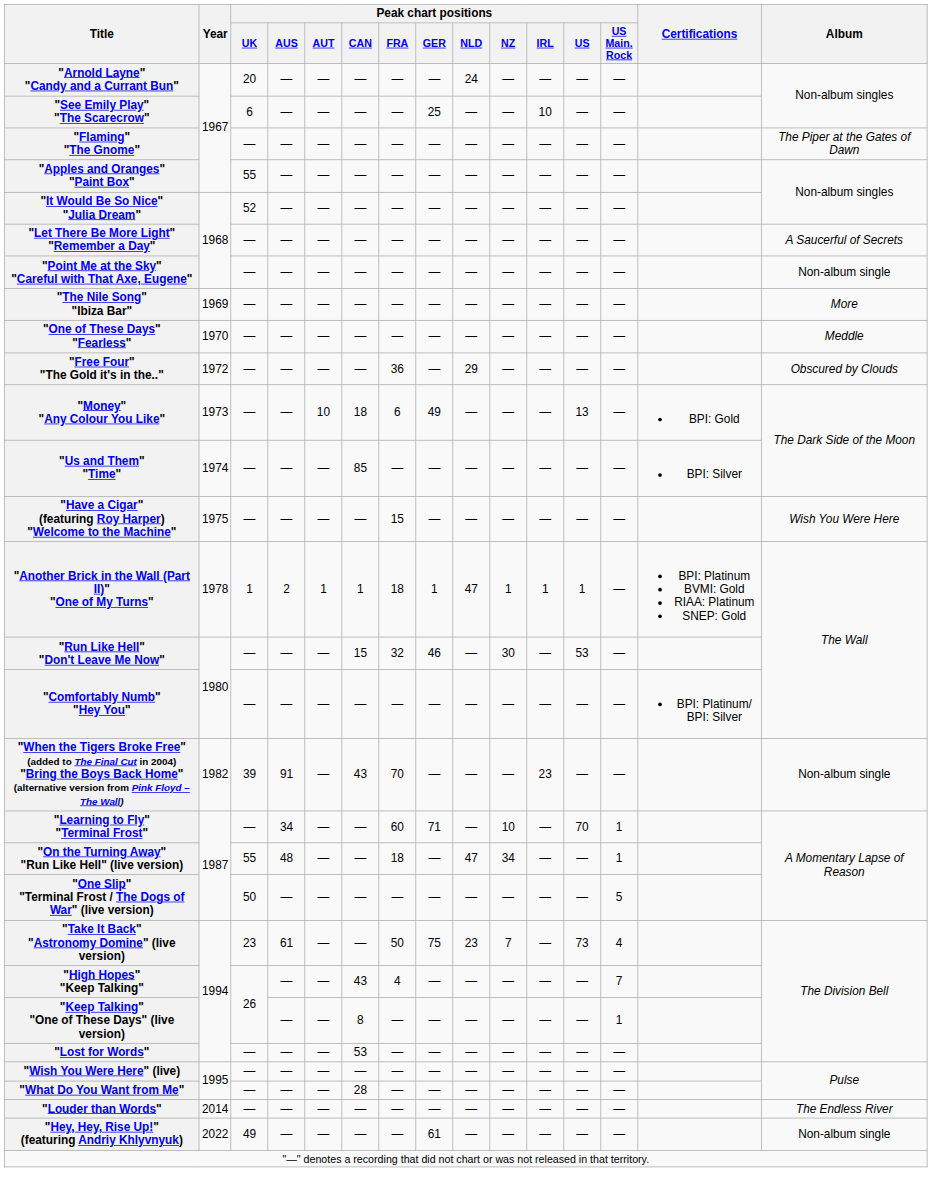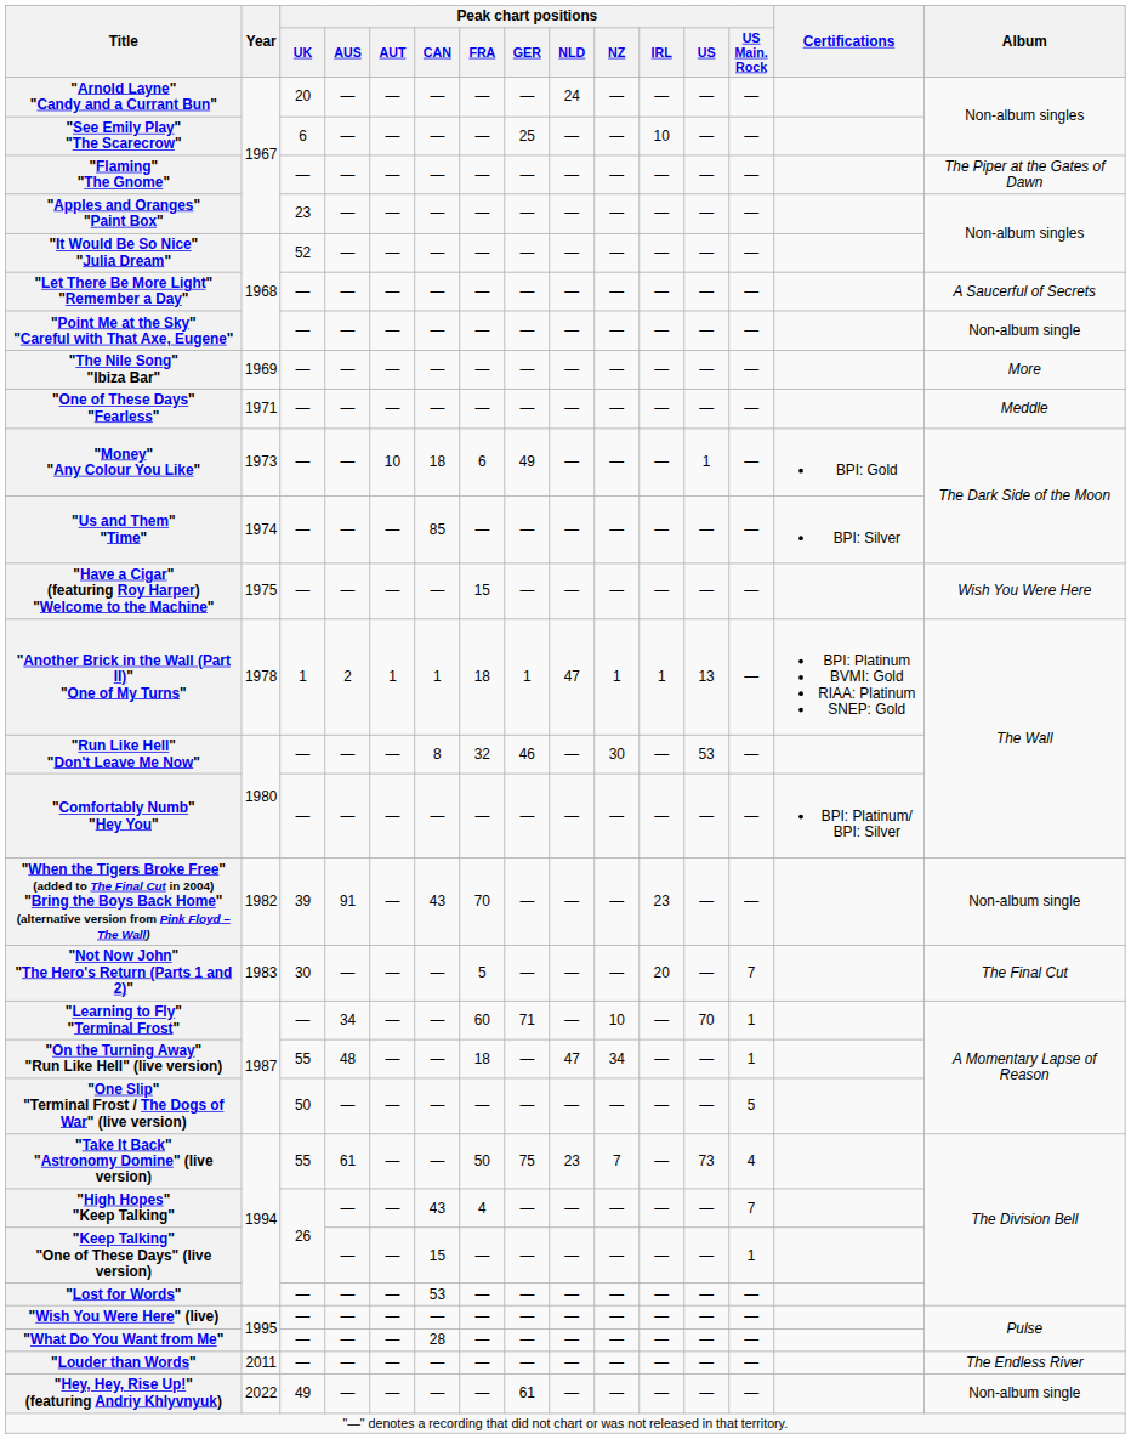"Apples and Oranges" "Paint Box" | Peak chart positions / UK: 55 -> 23
"One of These Days" "Fearless" | Year: 1970 -> 1971
- row: "Free Four" "The Gold it's in the.." | 1972 | — | — | — | — | 36 | — | 29 | — | — | — | — | Obscured by Clouds
"Money" "Any Colour You Like" | Peak chart positions / US: 13 -> 1
"Another Brick in the Wall (Part II)" "One of My Turns" | Peak chart positions / US: 1 -> 13
"Run Like Hell" "Don't Leave Me Now" | Peak chart positions / CAN: 15 -> 8
+ row: "Not Now John" "The Hero's Return (Parts 1 and 2)" | 1983 | 30 | — | — | — | 5 | — | — | — | 20 | — | 7 | The Final Cut
"Take It Back" "Astronomy Domine" (live version) | Peak chart positions / UK: 23 -> 55
"Keep Talking" "One of These Days" (live version) | Peak chart positions / CAN: 8 -> 15
"Louder than Words" | Year: 2014 -> 2011
